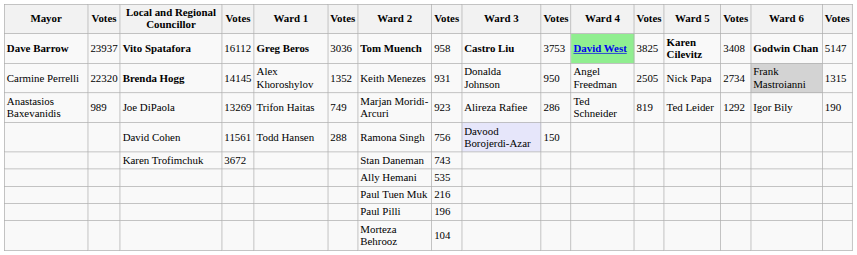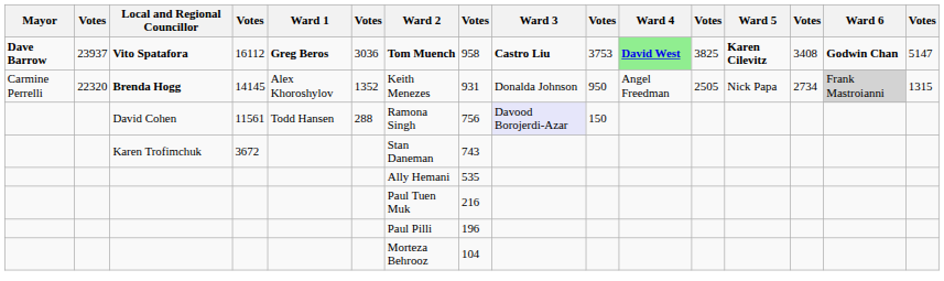- row: Anastasios Baxevanidis | 989 | Joe DiPaola | 13269 | Trifon Haitas | 749 | Marjan Moridi-Arcuri | 923 | Alireza Rafiee | 286 | Ted Schneider | 819 | Ted Leider | 1292 | Igor Bily | 190
